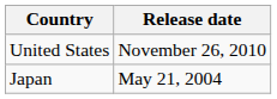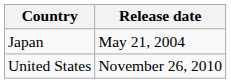rows swapped: Japan <-> United States
